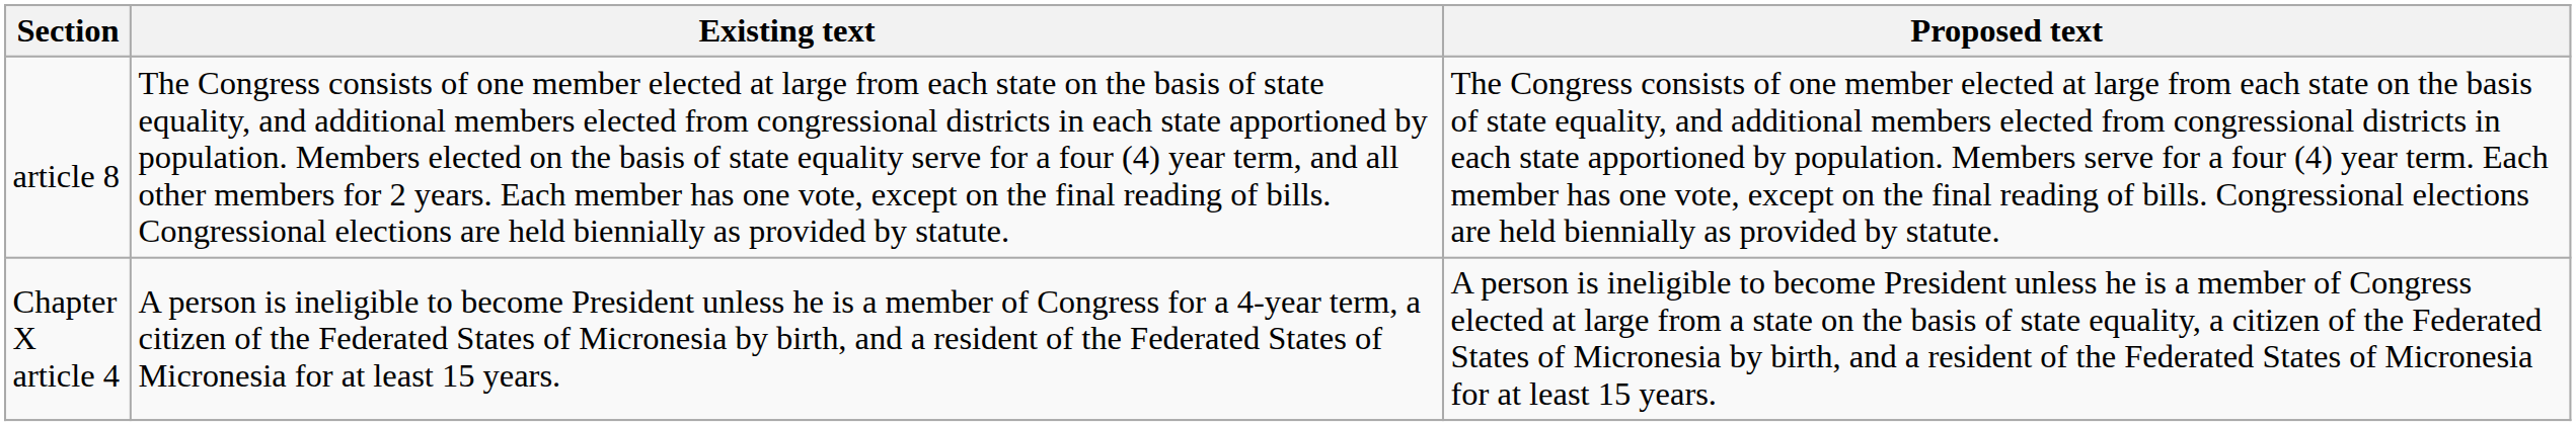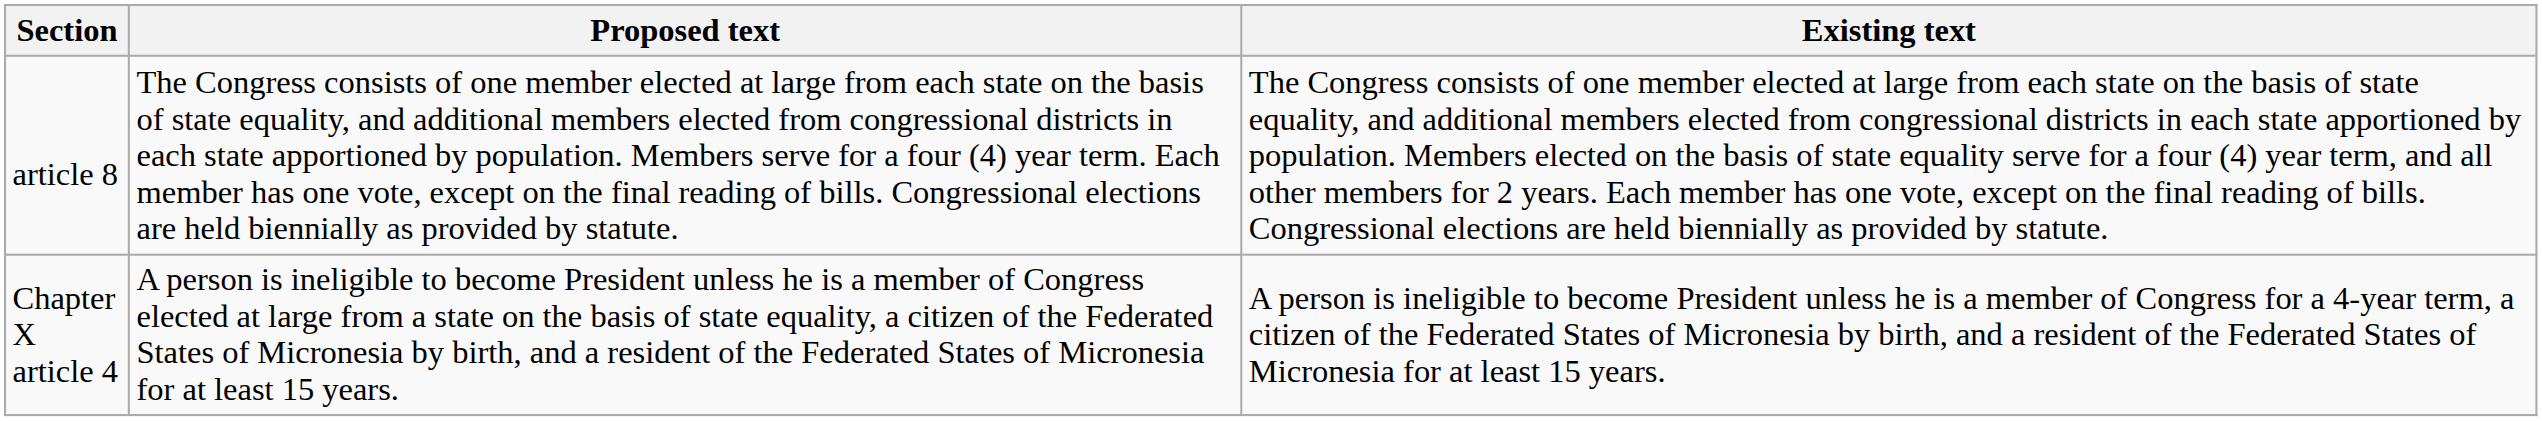columns swapped: Existing text <-> Proposed text
